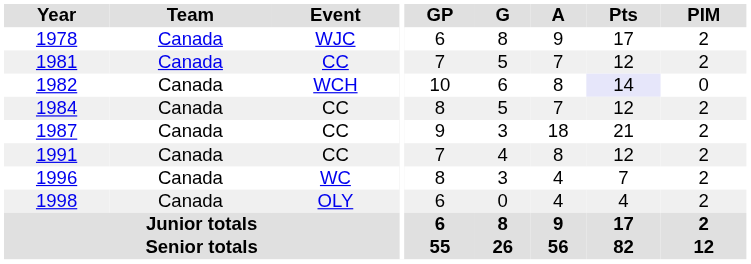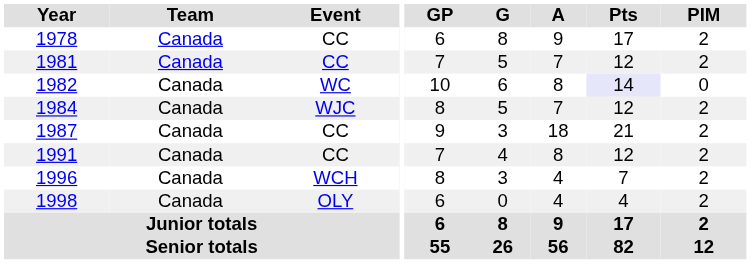1978 | Event: WJC -> CC
1982 | Event: WCH -> WC
1984 | Event: CC -> WJC
1996 | Event: WC -> WCH
